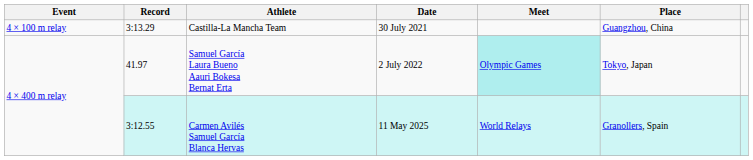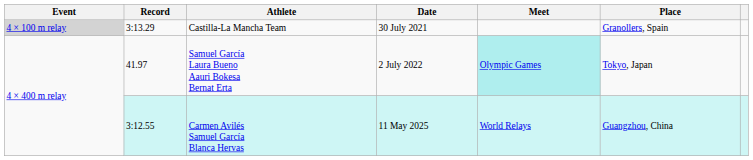Castilla-La Mancha Team | Event: no background -> lightgrey background
Castilla-La Mancha Team | Place: Guangzhou, China -> Granollers, Spain
Carmen Avilés Samuel García Blanca Hervas | Place: Granollers, Spain -> Guangzhou, China
